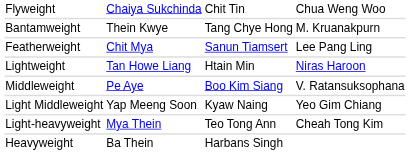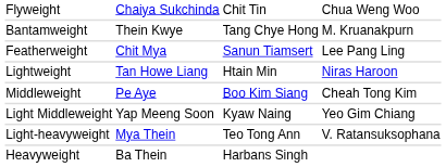Middleweight | column 4: V. Ratansuksophana -> Cheah Tong Kim
Light-heavyweight | column 4: Cheah Tong Kim -> V. Ratansuksophana
